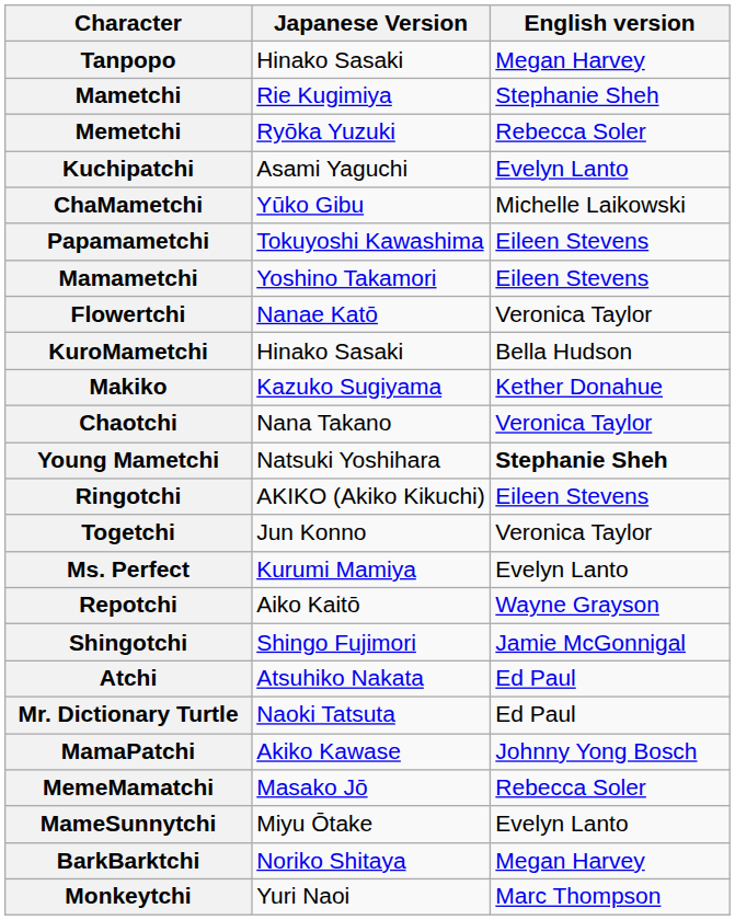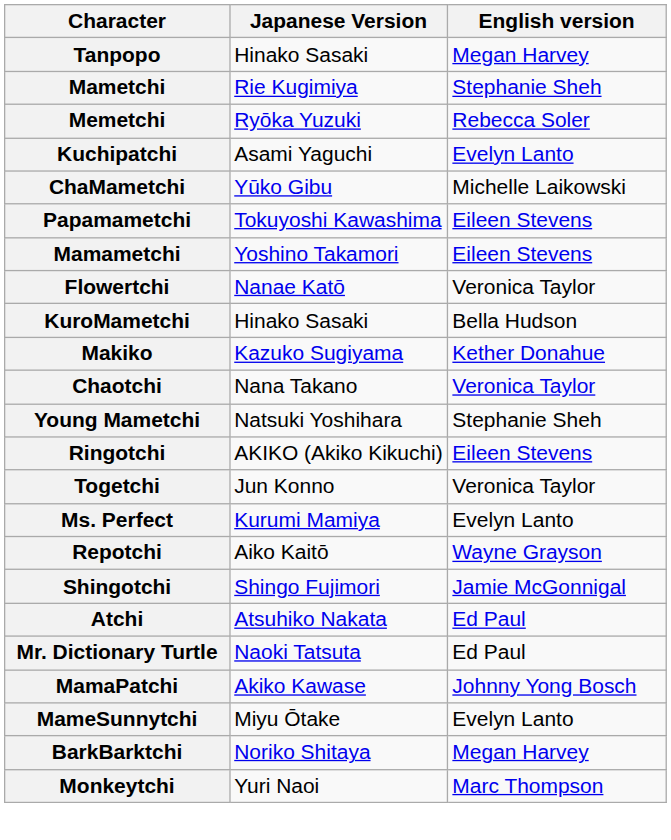Young Mametchi | English version: bold -> normal
- row: MemeMamatchi | Masako Jō | Rebecca Soler
